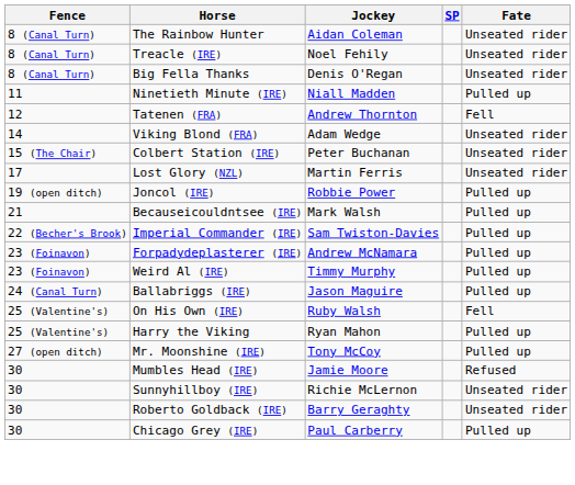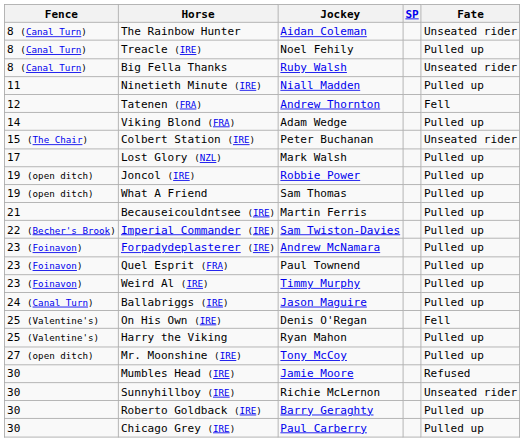Treacle (IRE) | Fate: Unseated rider -> Pulled up
Big Fella Thanks | Jockey: Denis O'Regan -> Ruby Walsh
Viking Blond (FRA) | Fate: Unseated rider -> Pulled up
Lost Glory (NZL) | Jockey: Martin Ferris -> Mark Walsh
Lost Glory (NZL) | Fate: Unseated rider -> Pulled up
+ row: 19 (open ditch) | What A Friend | Sam Thomas | Pulled up
Becauseicouldntsee (IRE) | Jockey: Mark Walsh -> Martin Ferris
+ row: 23 (Foinavon) | Quel Esprit (FRA) | Paul Townend | Pulled up
On His Own (IRE) | Jockey: Ruby Walsh -> Denis O'Regan
Roberto Goldback (IRE) | Fate: Unseated rider -> Pulled up
